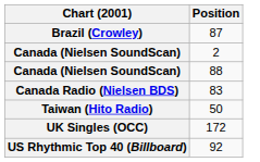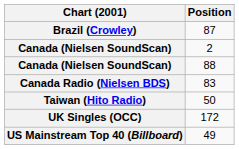+ row: US Mainstream Top 40 (Billboard) | 49
- row: US Rhythmic Top 40 (Billboard) | 92
